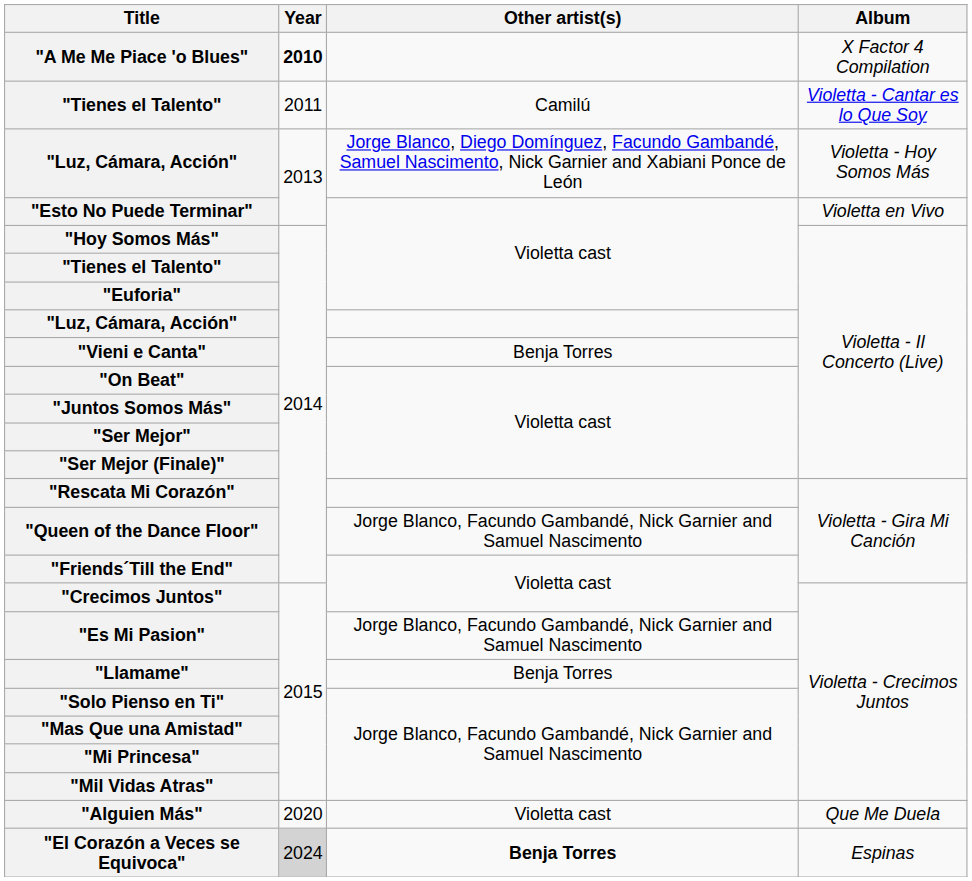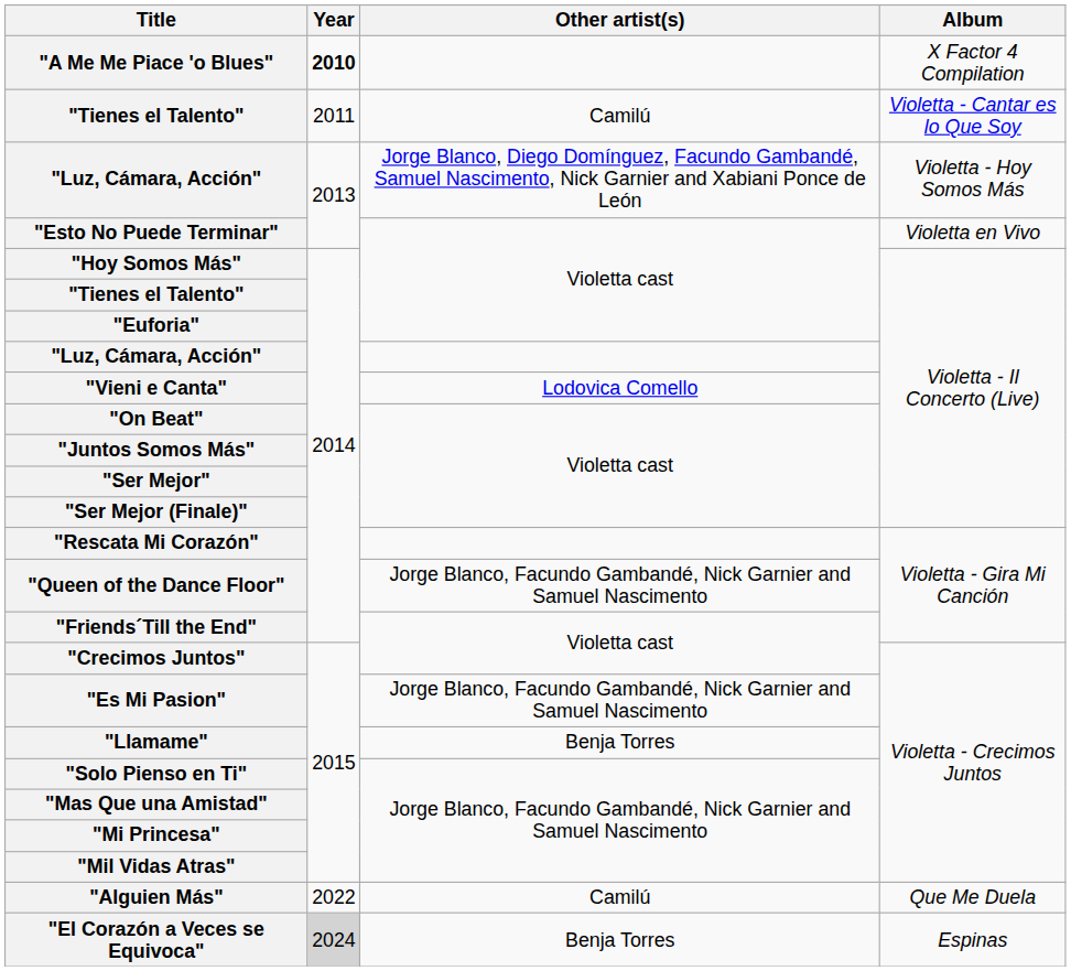"Vieni e Canta" | Other artist(s): Benja Torres -> Lodovica Comello
"Alguien Más" | Year: 2020 -> 2022
"Alguien Más" | Other artist(s): Violetta cast -> Camilú
"El Corazón a Veces se Equivoca" | Other artist(s): bold -> normal
